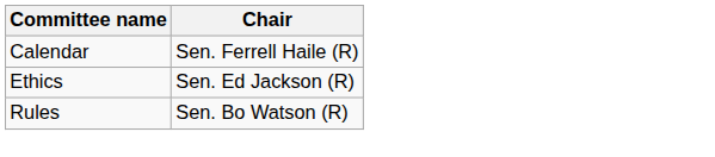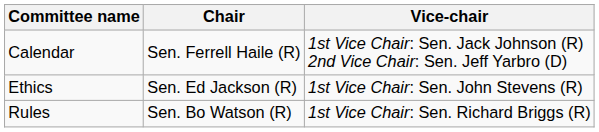+ column: Vice-chair | 1st Vice Chair: Sen. Jack Johnson (R) 2nd Vice Chair: Sen. Jeff Yarbro (D) | 1st Vice Chair: Sen. John Stevens (R) | 1st Vice Chair: Sen. Richard Briggs (R)
